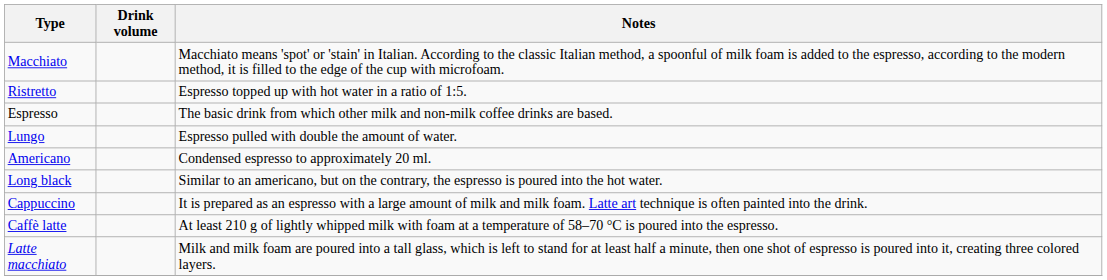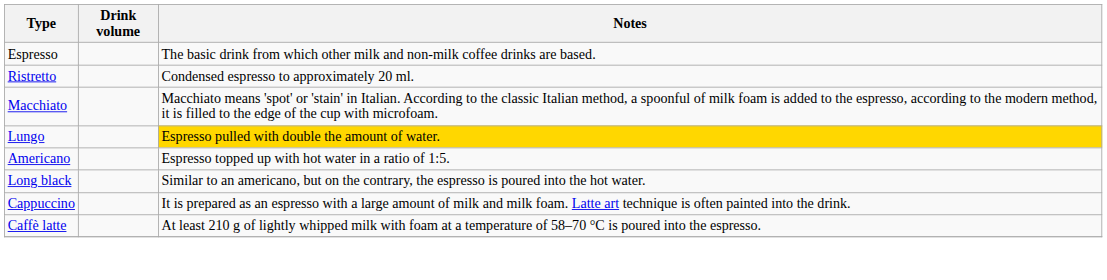rows swapped: Espresso <-> Macchiato
Ristretto | Notes: Espresso topped up with hot water in a ratio of 1:5. -> Condensed espresso to approximately 20 ml.
Lungo | Notes: no background -> gold background
Americano | Notes: Condensed espresso to approximately 20 ml. -> Espresso topped up with hot water in a ratio of 1:5.
- row: Latte macchiato | Milk and milk foam are poured into a tall glass, which is left to stand for at least half a minute, then one shot of espresso is poured into it, creating three colored layers.
